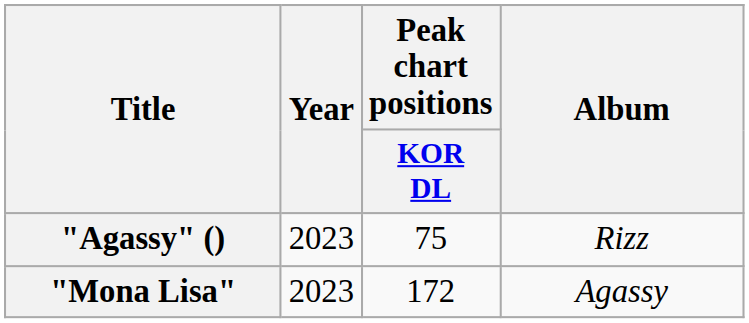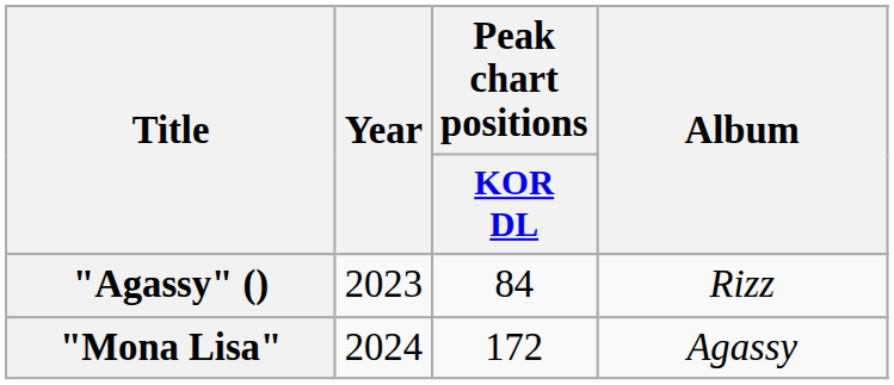"Agassy" () | Peak chart positions / KOR DL: 75 -> 84
"Mona Lisa" | Year: 2023 -> 2024
